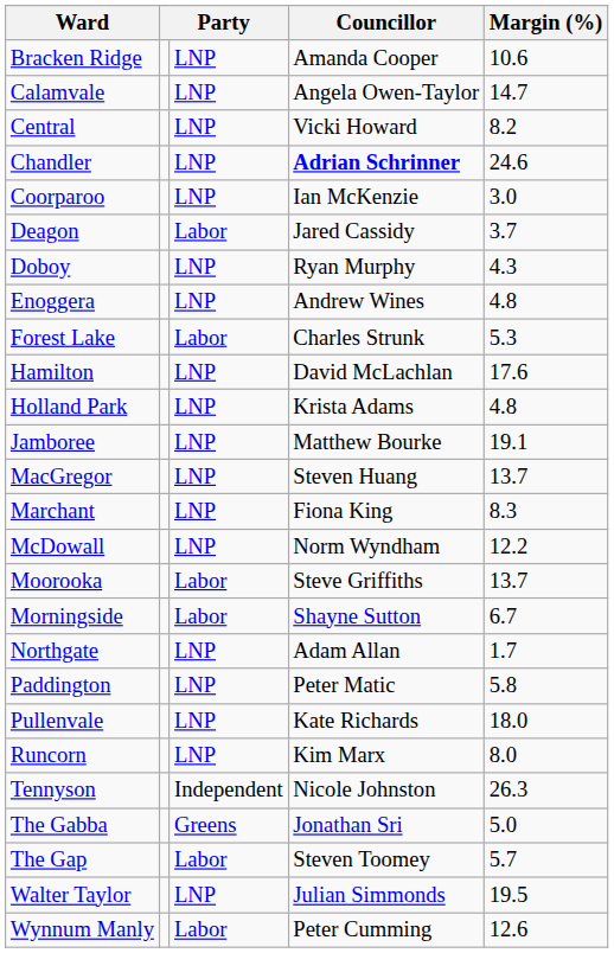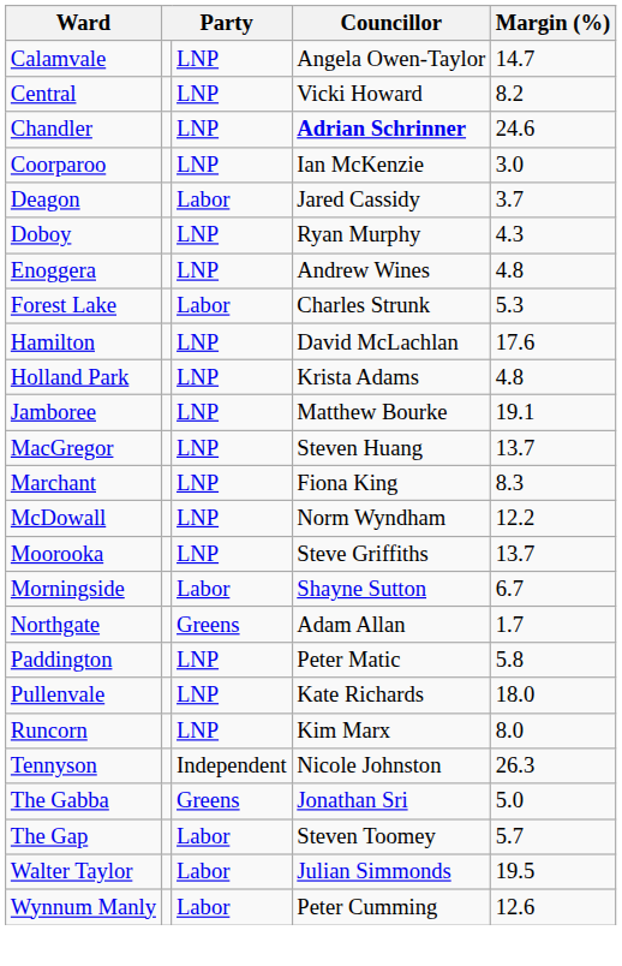- row: Bracken Ridge | LNP | Amanda Cooper | 10.6
Moorooka | column 3: Labor -> LNP
Northgate | column 3: LNP -> Greens
Walter Taylor | column 3: LNP -> Labor
